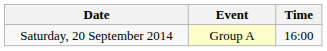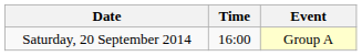columns swapped: Time <-> Event
